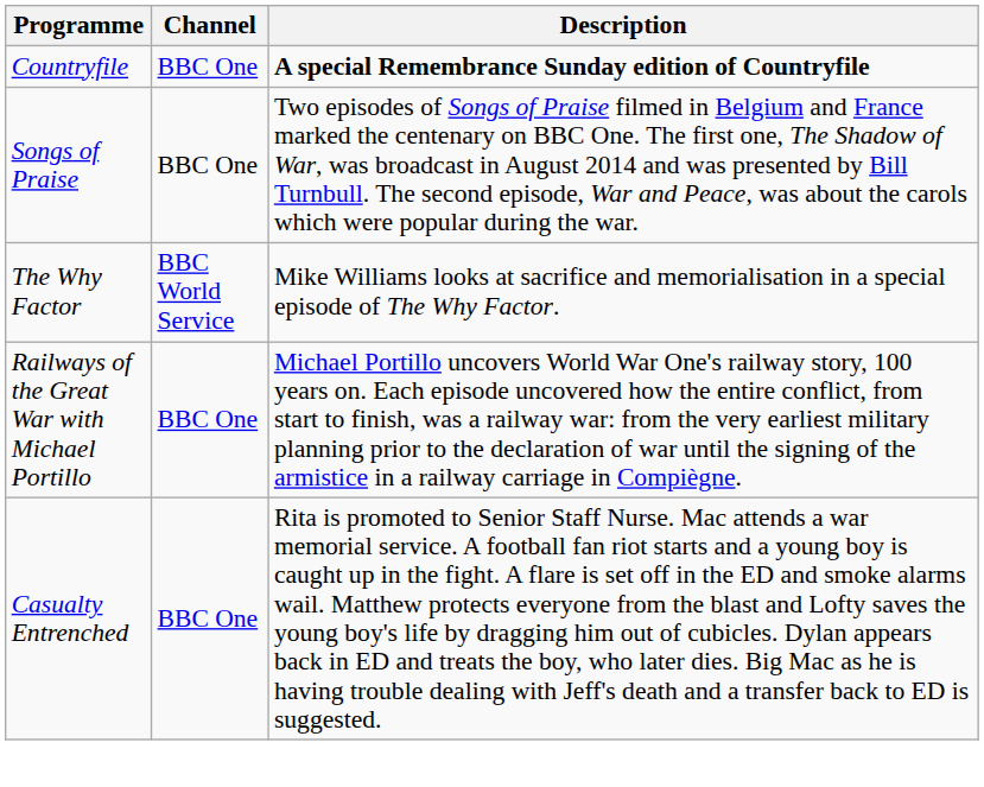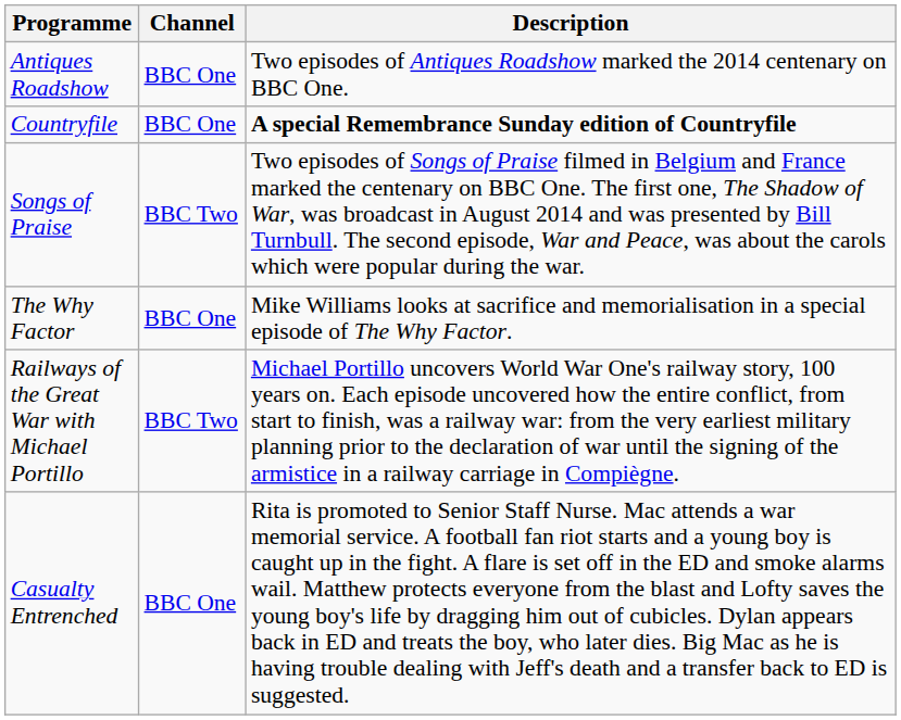+ row: Antiques Roadshow | BBC One | Two episodes of Antiques Roadshow marked the 2014 centenary on BBC One.
Songs of Praise | Channel: BBC One -> BBC Two
The Why Factor | Channel: BBC World Service -> BBC One
Railways of the Great War with Michael Portillo | Channel: BBC One -> BBC Two
